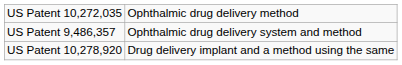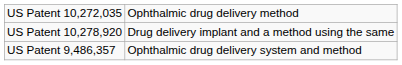rows swapped: US Patent 9,486,357 <-> US Patent 10,278,920
